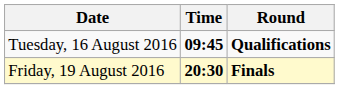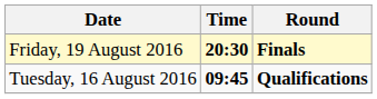rows swapped: Tuesday, 16 August 2016 <-> Friday, 19 August 2016
